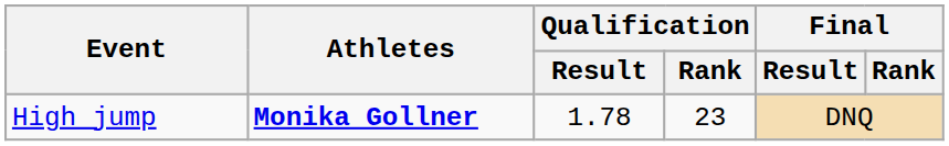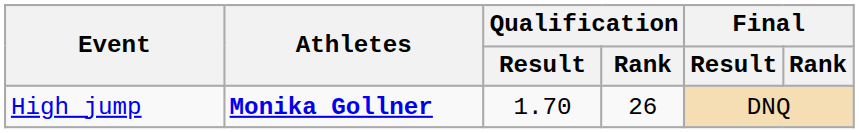High jump | Qualification / Result: 1.78 -> 1.70
High jump | Qualification / Rank: 23 -> 26
